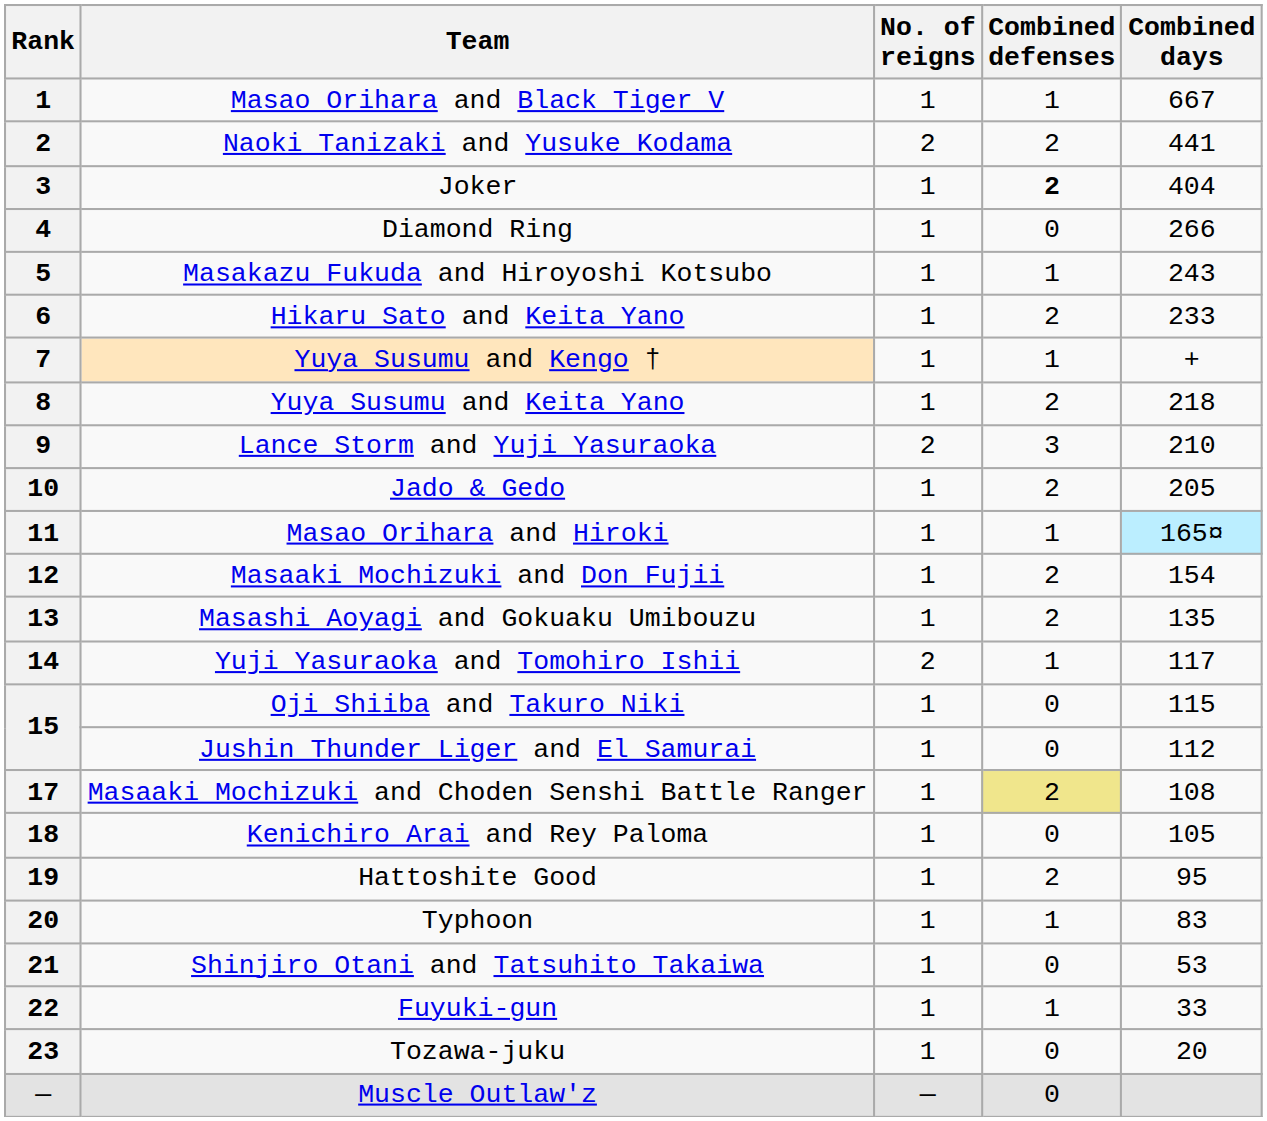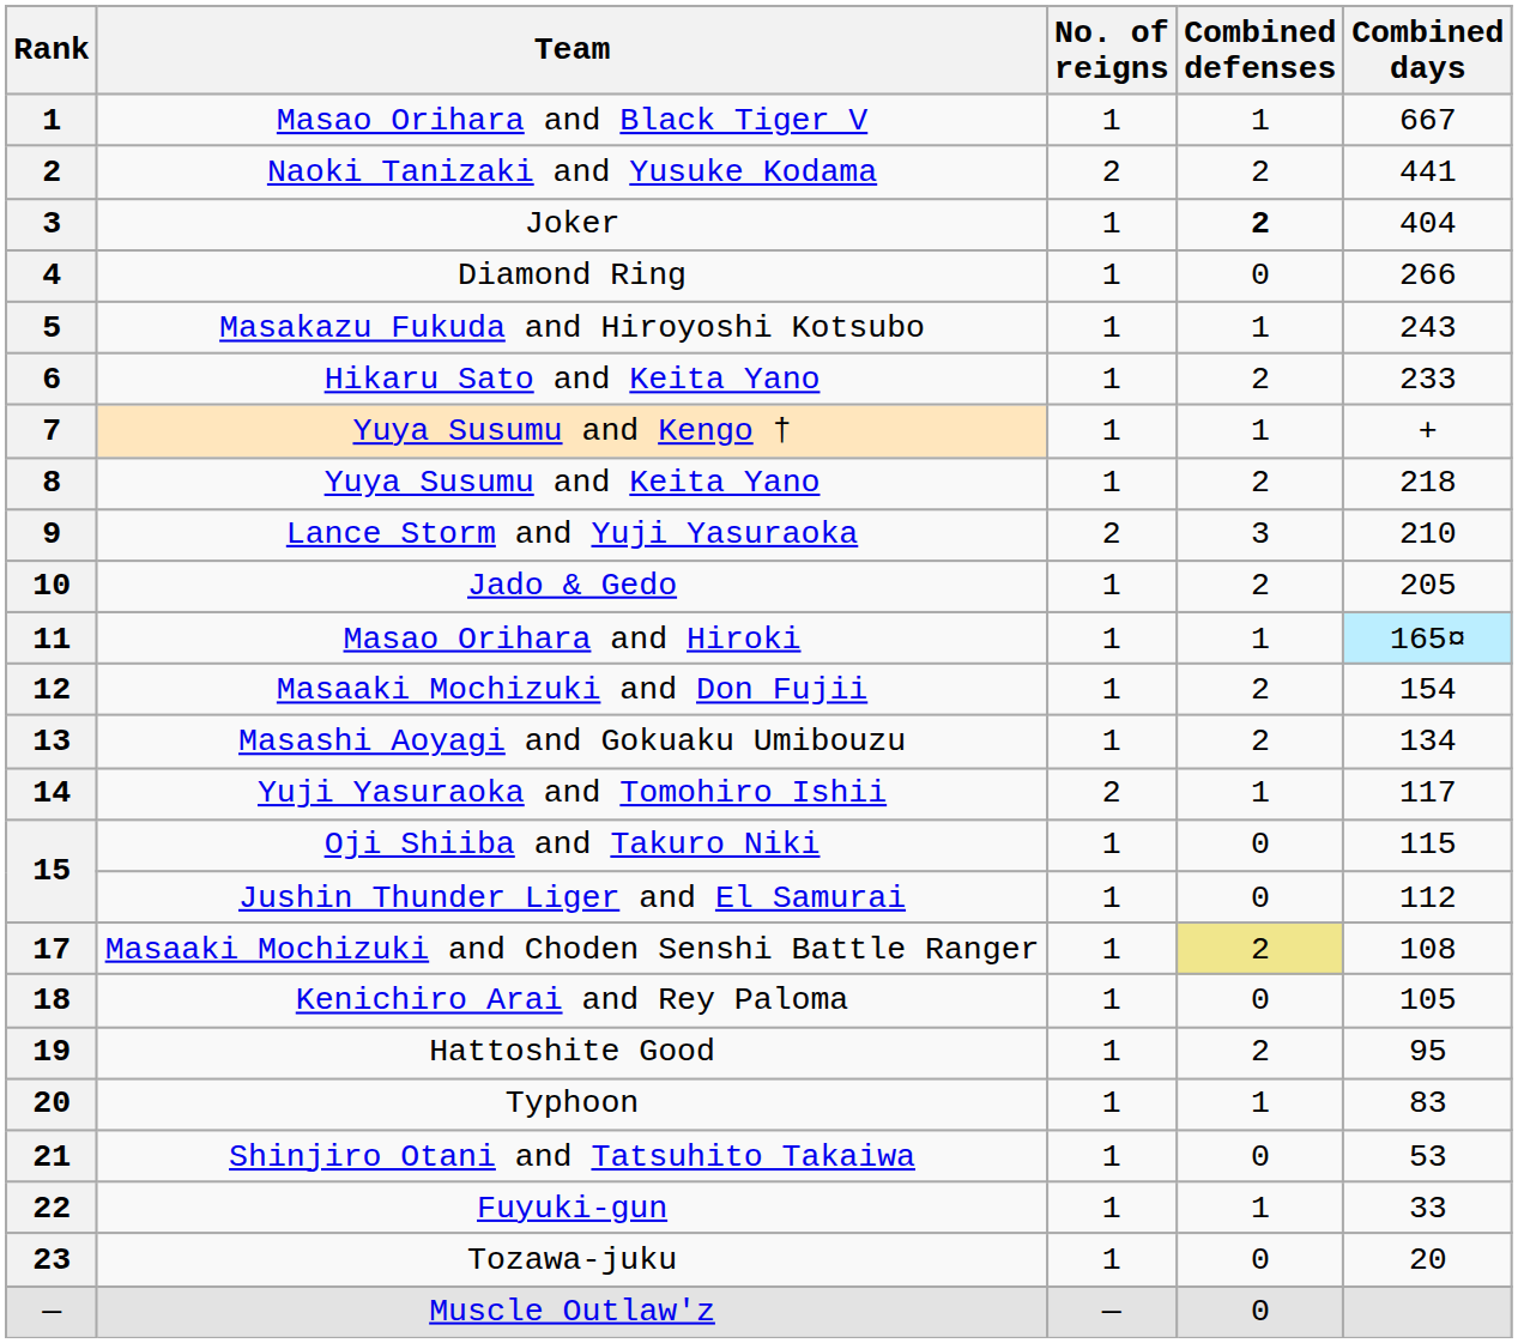Masashi Aoyagi and Gokuaku Umibouzu | Combined days: 135 -> 134
